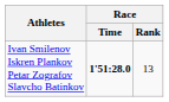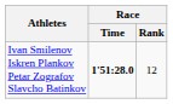Ivan Smilenov Iskren Plankov Petar Zografov Slavcho Batinkov | Race / Rank: 13 -> 12
